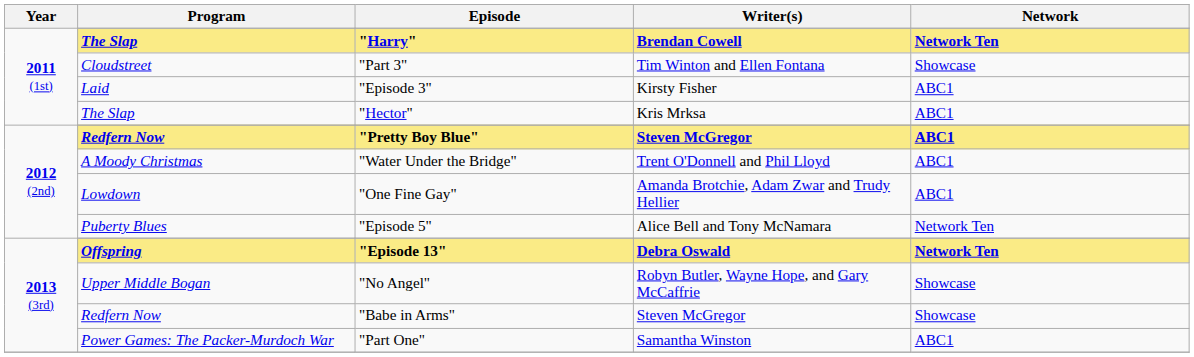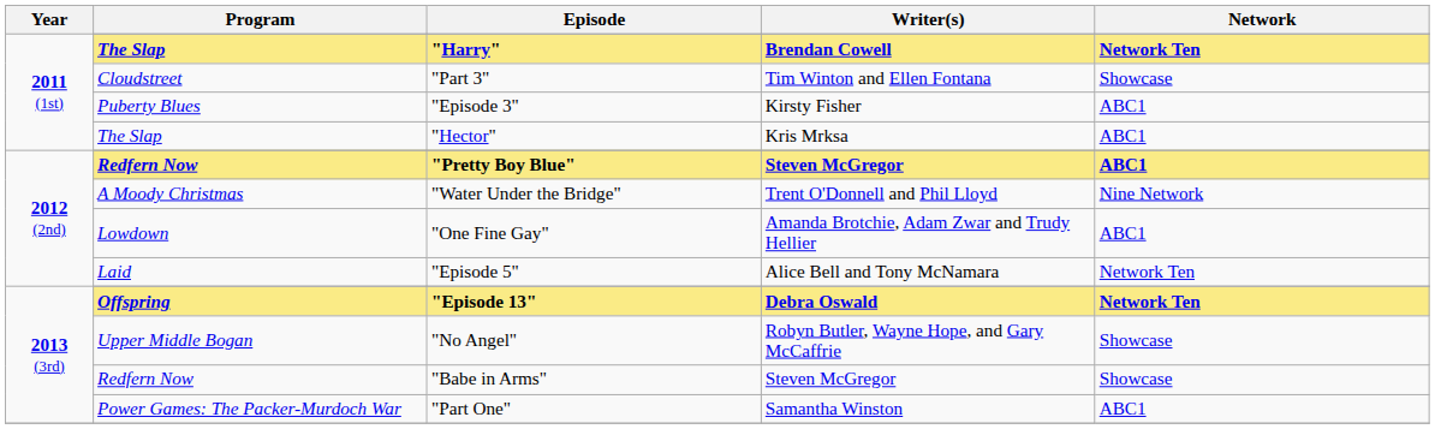"Episode 3" | Program: Laid -> Puberty Blues
"Water Under the Bridge" | Network: ABC1 -> Nine Network
"Episode 5" | Program: Puberty Blues -> Laid
